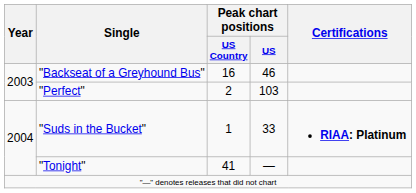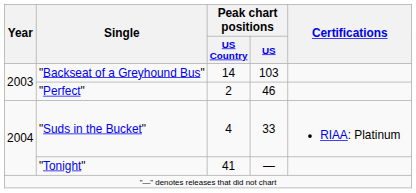"Backseat of a Greyhound Bus" | Peak chart positions / US Country: 16 -> 14
"Backseat of a Greyhound Bus" | Peak chart positions / US: 46 -> 103
"Perfect" | Peak chart positions / US: 103 -> 46
"Suds in the Bucket" | Peak chart positions / US Country: 1 -> 4
"Suds in the Bucket" | Certifications: bold -> normal
